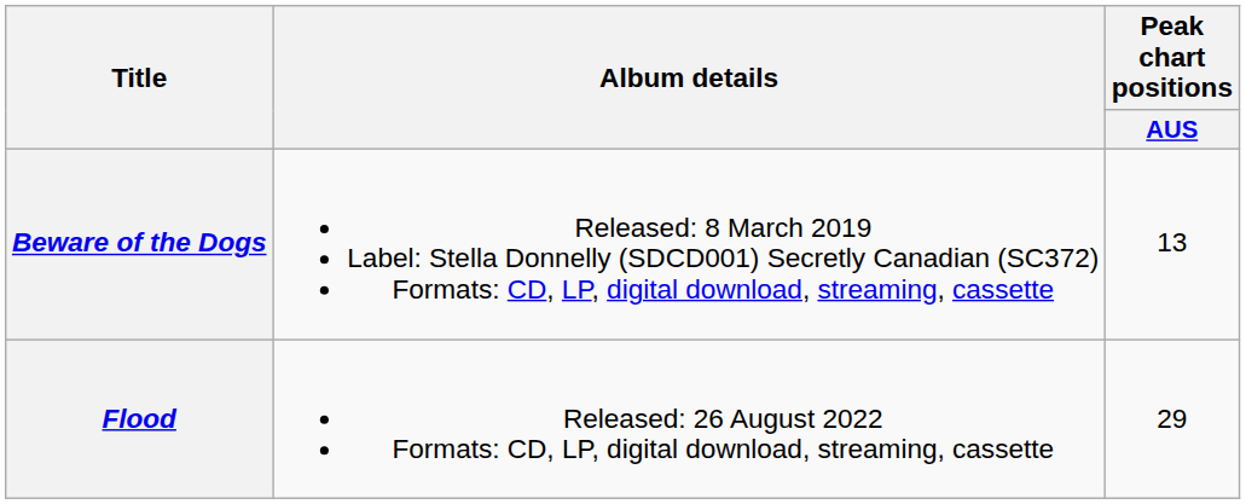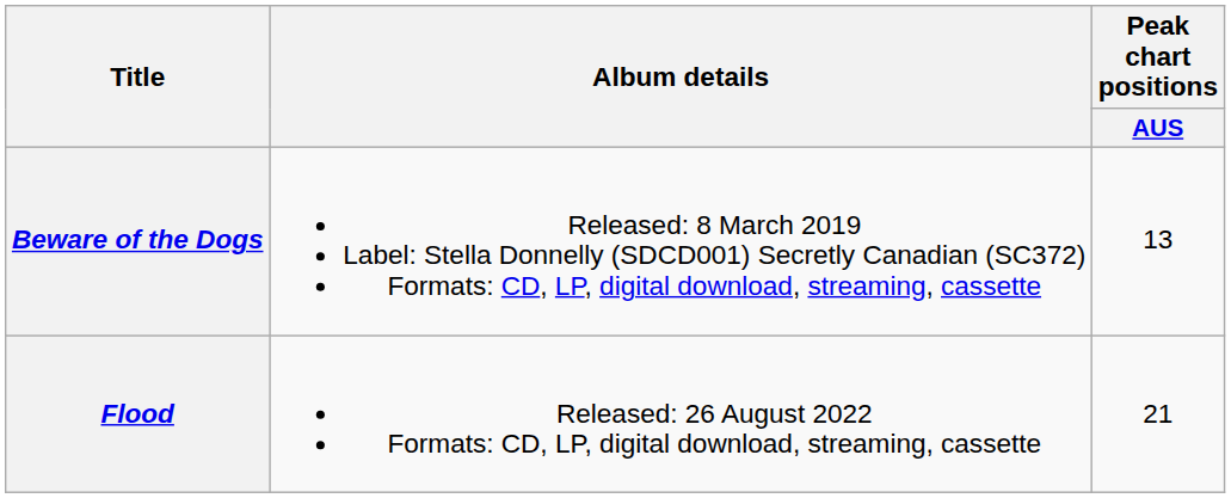Flood | Peak chart positions / AUS: 29 -> 21
